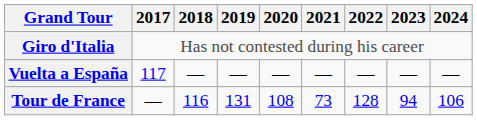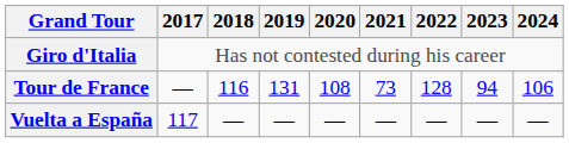rows swapped: Tour de France <-> Vuelta a España
